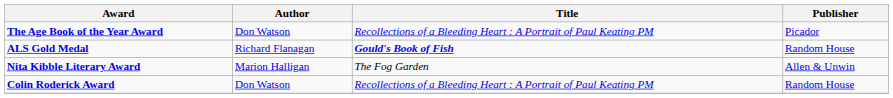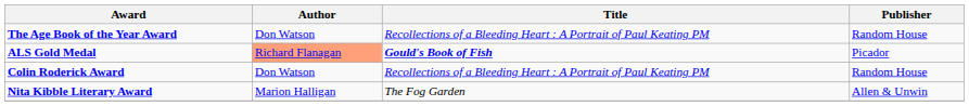The Age Book of the Year Award | Publisher: Picador -> Random House
ALS Gold Medal | Author: no background -> lightsalmon background
ALS Gold Medal | Publisher: Random House -> Picador
rows swapped: Colin Roderick Award <-> Nita Kibble Literary Award
